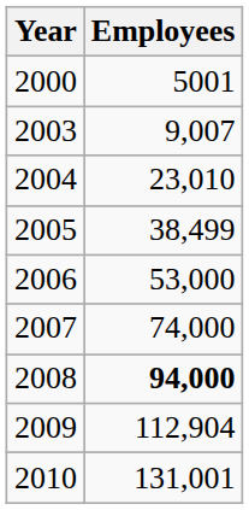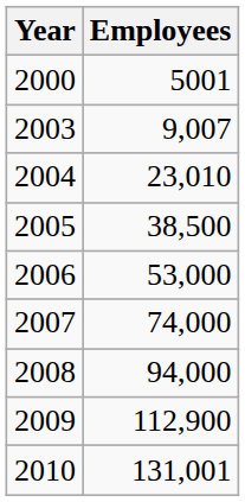2005 | Employees: 38,499 -> 38,500
2008 | Employees: bold -> normal
2009 | Employees: 112,904 -> 112,900
